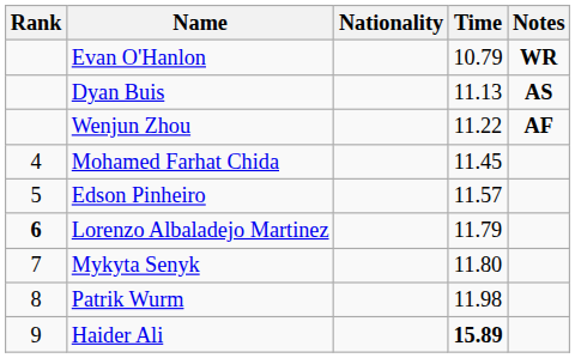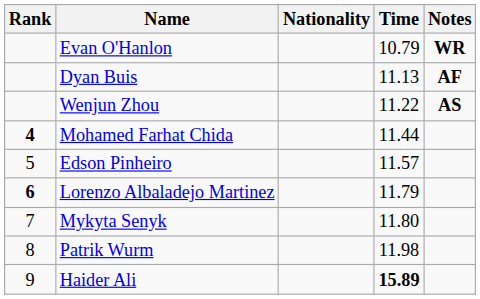Dyan Buis | Notes: AS -> AF
Wenjun Zhou | Notes: AF -> AS
Mohamed Farhat Chida | Rank: normal -> bold
Mohamed Farhat Chida | Time: 11.45 -> 11.44
